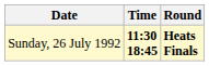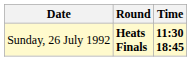columns swapped: Time <-> Round
